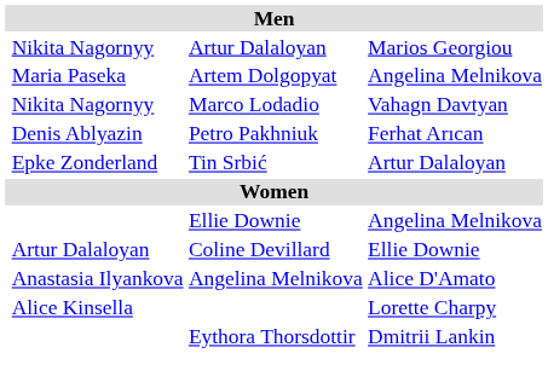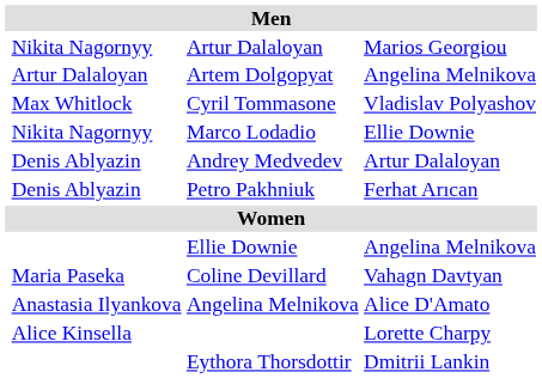Artem Dolgopyat | column 2: Maria Paseka -> Artur Dalaloyan
+ row: Max Whitlock | Cyril Tommasone | Vladislav Polyashov
Marco Lodadio | column 4: Vahagn Davtyan -> Ellie Downie
+ row: Denis Ablyazin | Andrey Medvedev | Artur Dalaloyan
- row: Epke Zonderland | Tin Srbić | Artur Dalaloyan
Coline Devillard | column 2: Artur Dalaloyan -> Maria Paseka
Coline Devillard | column 4: Ellie Downie -> Vahagn Davtyan
